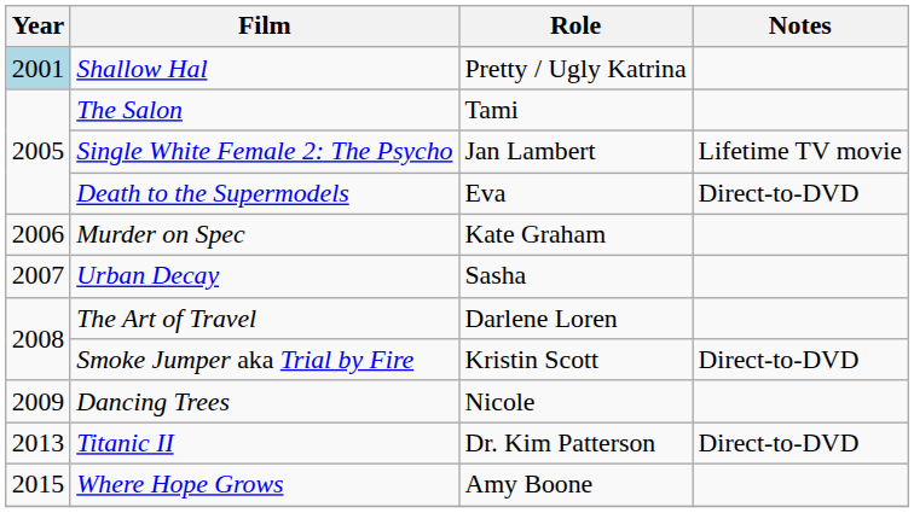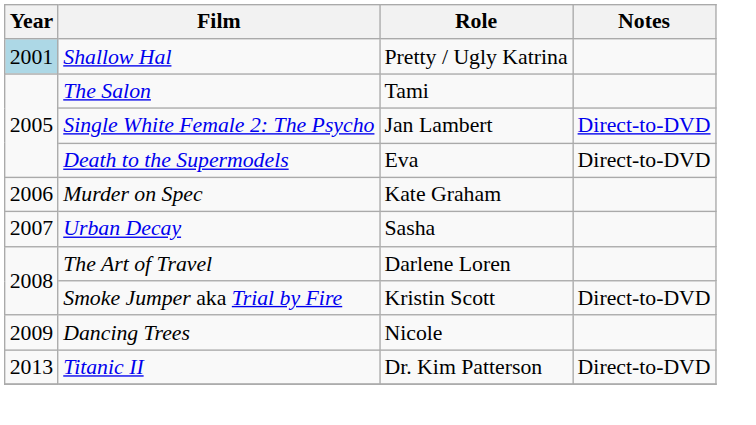Single White Female 2: The Psycho | Notes: Lifetime TV movie -> Direct-to-DVD
- row: 2015 | Where Hope Grows | Amy Boone
